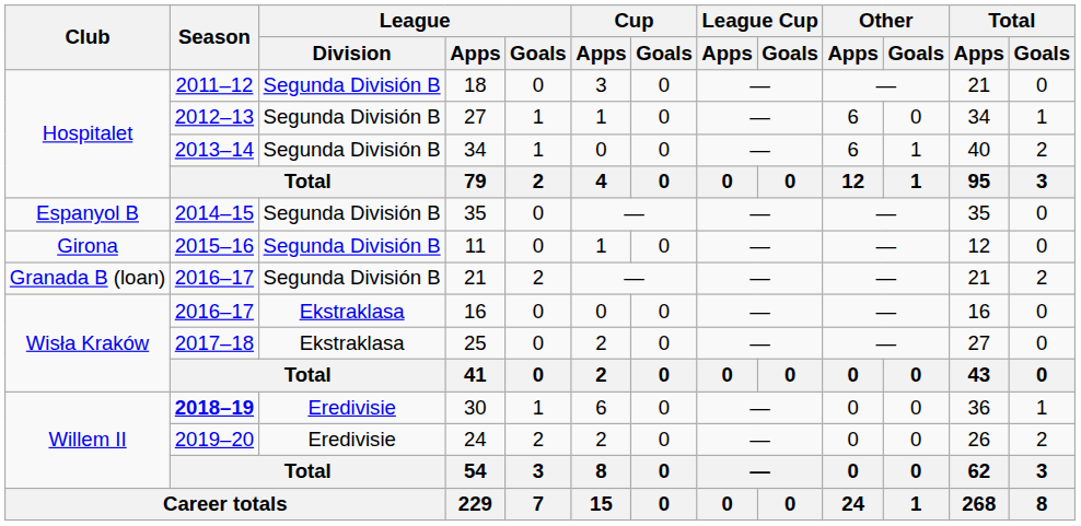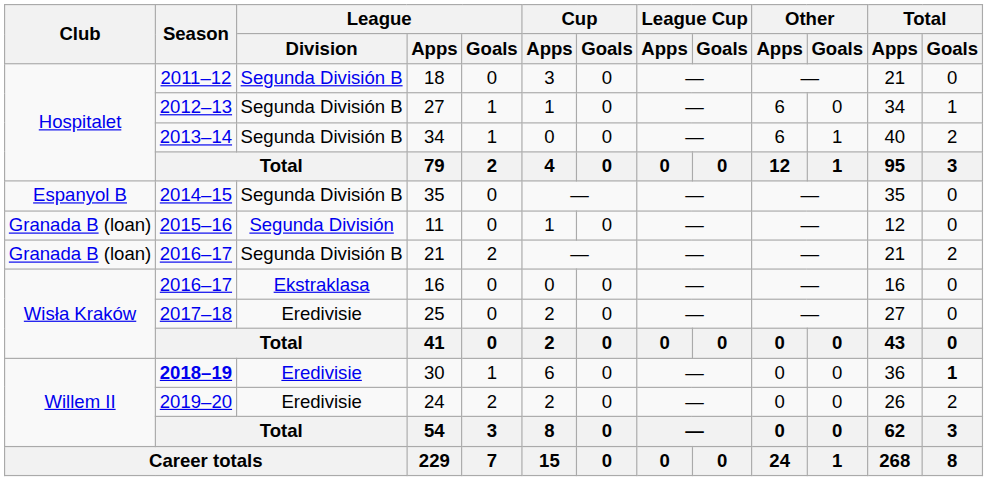11 | Club: Girona -> Granada B (loan)
11 | League / Division: Segunda División B -> Segunda División
25 | League / Division: Ekstraklasa -> Eredivisie
30 | Total / Goals: normal -> bold
